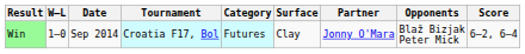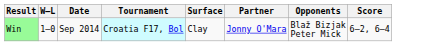- column: Category | Futures
